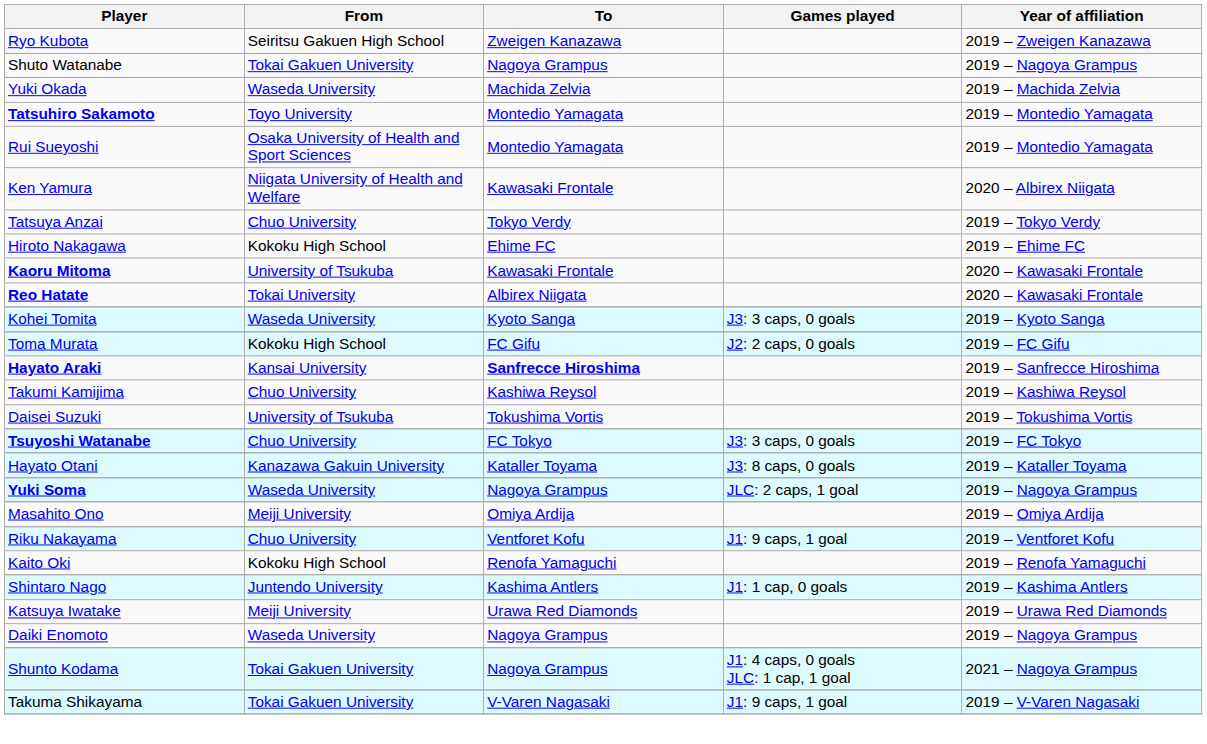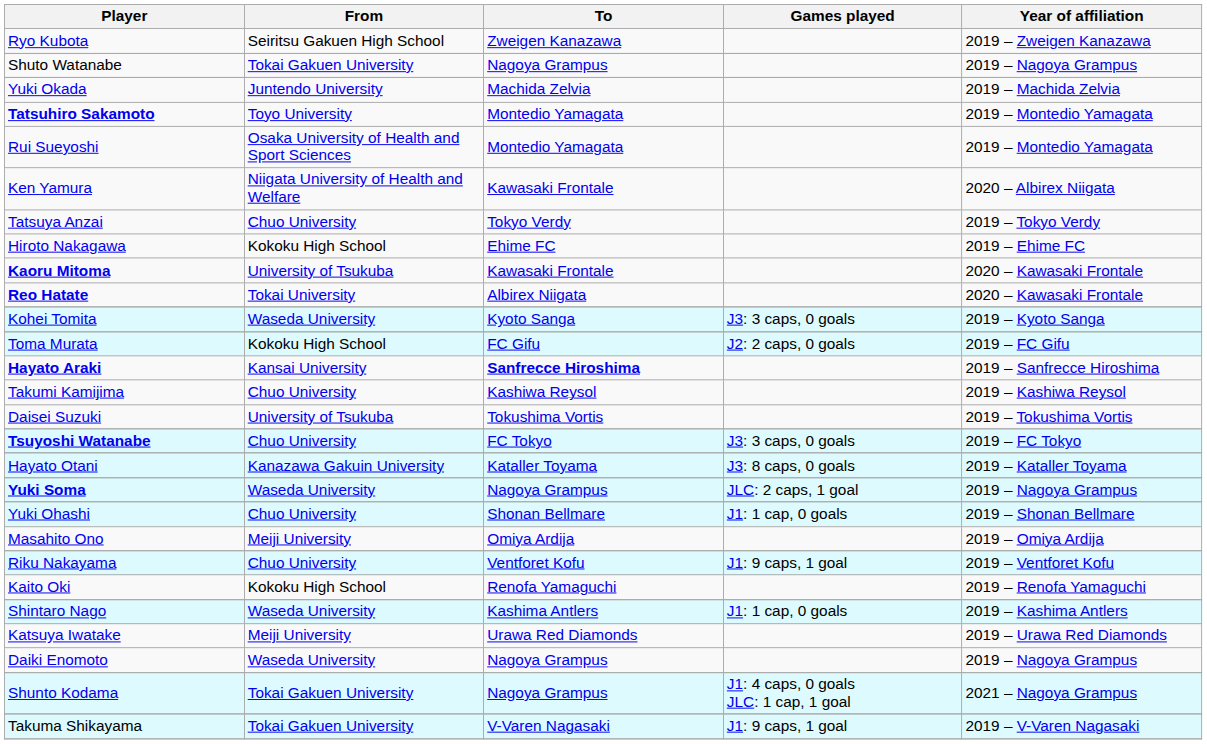Yuki Okada | From: Waseda University -> Juntendo University
+ row: Yuki Ohashi | Chuo University | Shonan Bellmare | J1: 1 cap, 0 goals | 2019 – Shonan Bellmare
Shintaro Nago | From: Juntendo University -> Waseda University
